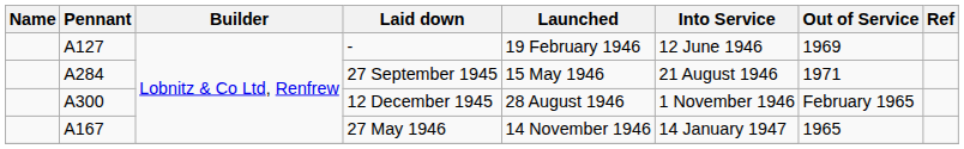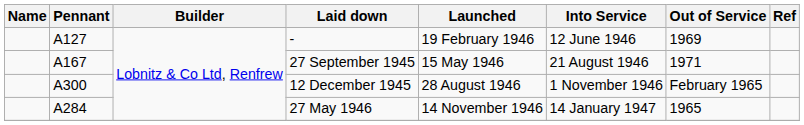27 September 1945 | Pennant: A284 -> A167
27 May 1946 | Pennant: A167 -> A284
